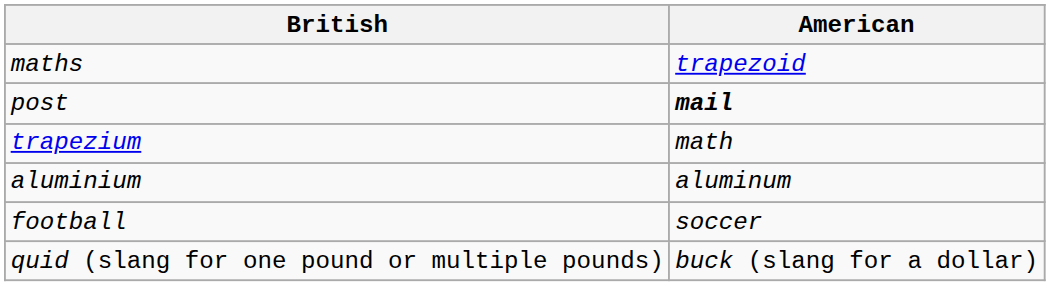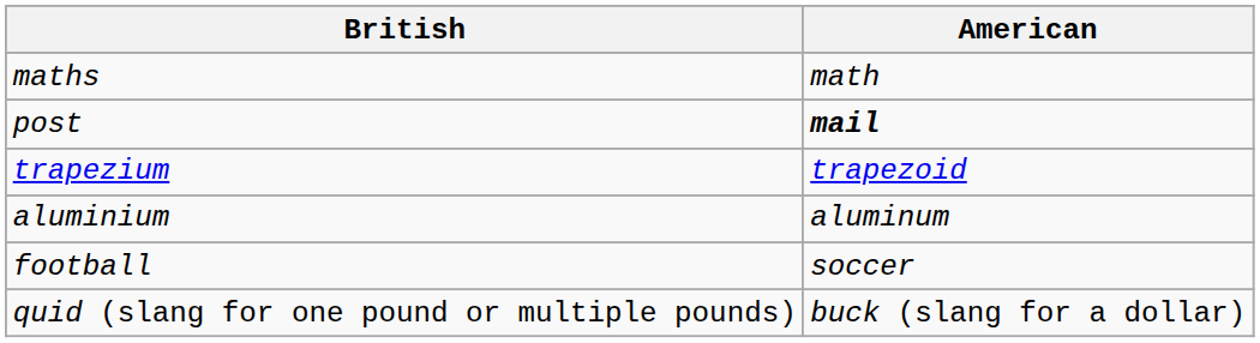maths | American: trapezoid -> math
trapezium | American: math -> trapezoid
